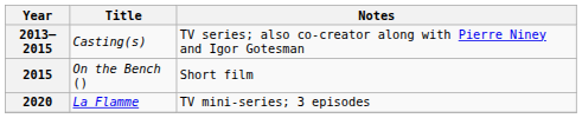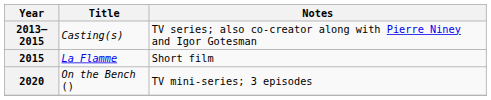2015 | Title: On the Bench () -> La Flamme
2020 | Title: La Flamme -> On the Bench ()
